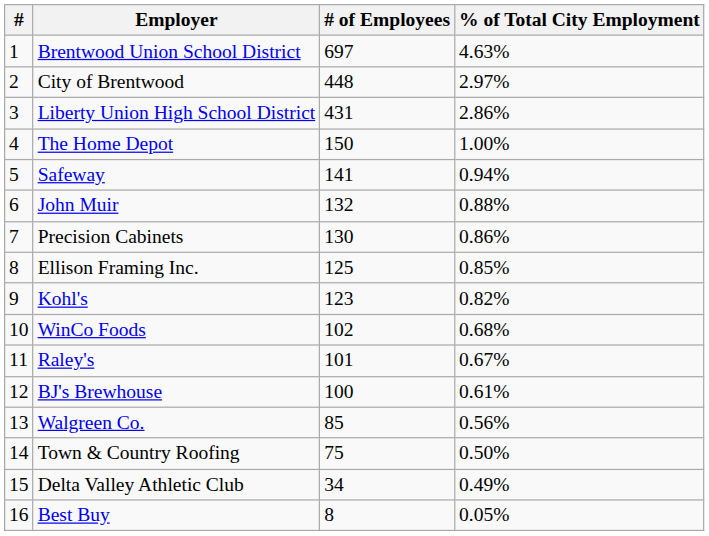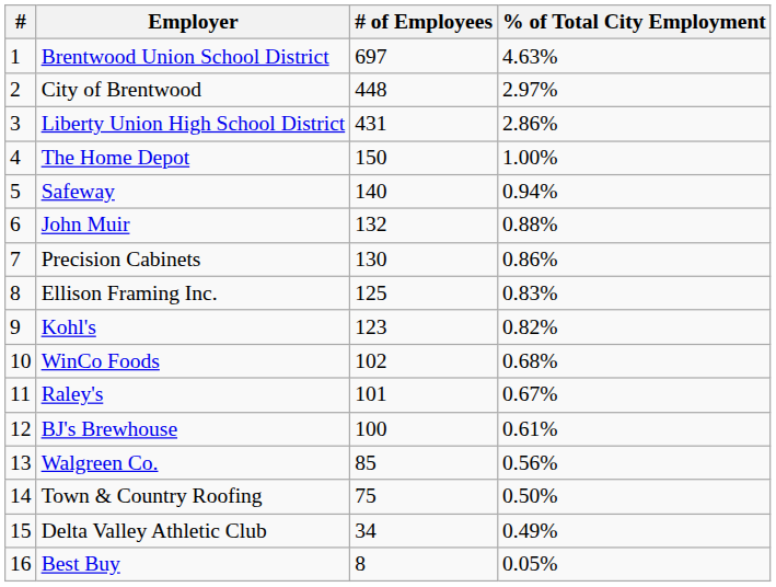Safeway | # of Employees: 141 -> 140
Ellison Framing Inc. | % of Total City Employment: 0.85% -> 0.83%
